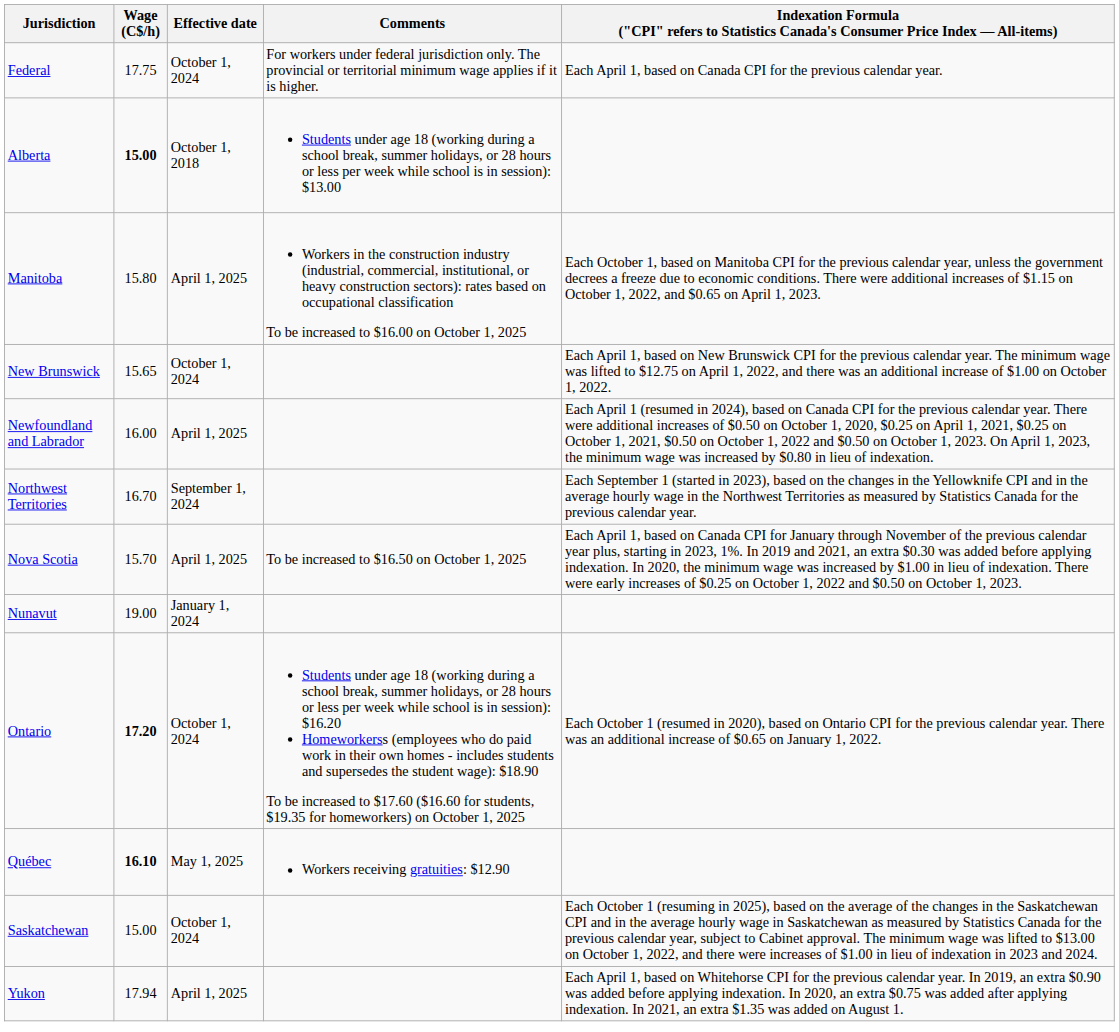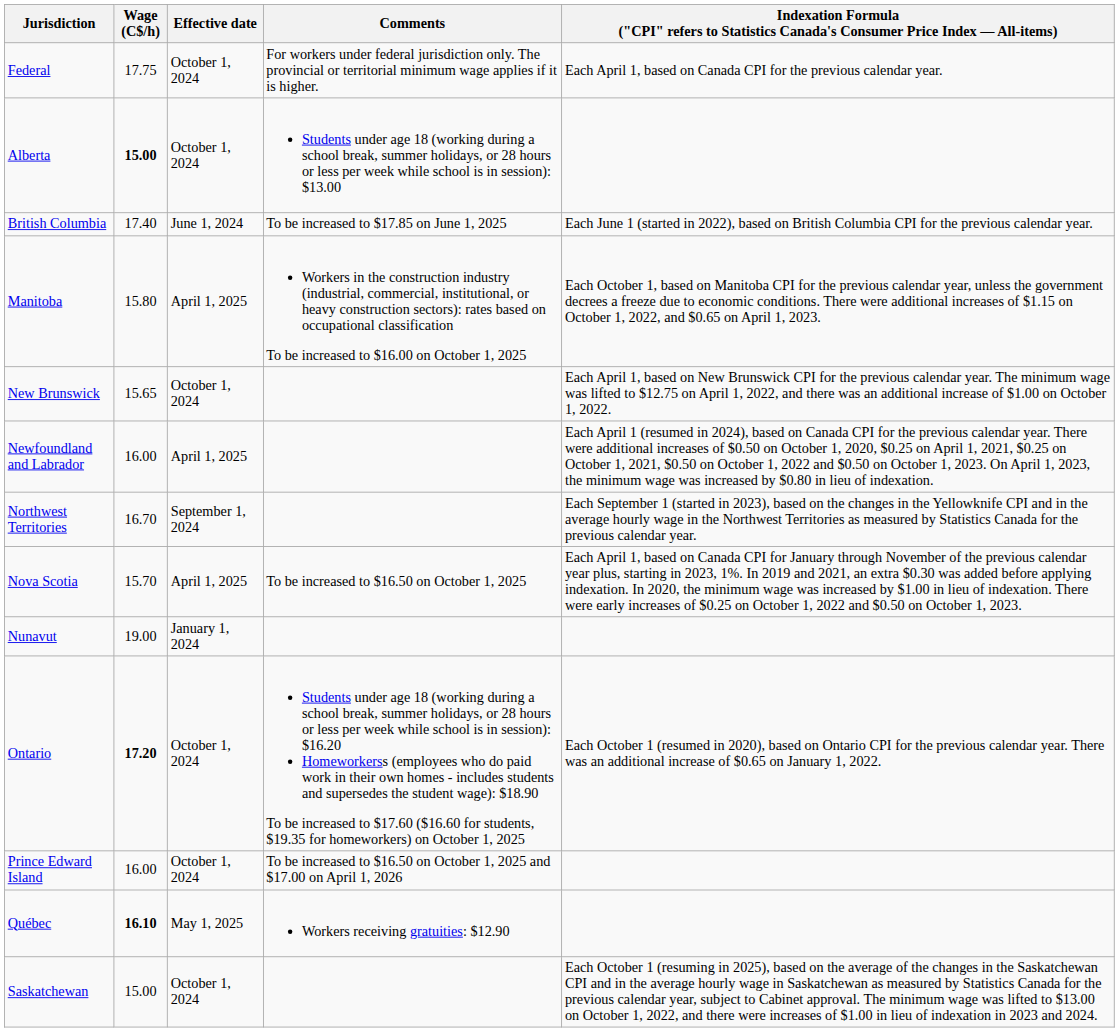Alberta | Effective date: October 1, 2018 -> October 1, 2024
+ row: British Columbia | 17.40 | June 1, 2024 | To be increased to $17.85 on June 1, 2025 | Each June 1 (started in 2022), based on British Columbia CPI for the previous calendar year.
+ row: Prince Edward Island | 16.00 | October 1, 2024 | To be increased to $16.50 on October 1, 2025 and $17.00 on April 1, 2026
- row: Yukon | 17.94 | April 1, 2025 | Each April 1, based on Whitehorse CPI for the previous calendar year. In 2019, an extra $0.90 was added before applying indexation. In 2020, an extra $0.75 was added after applying indexation. In 2021, an extra $1.35 was added on August 1.
